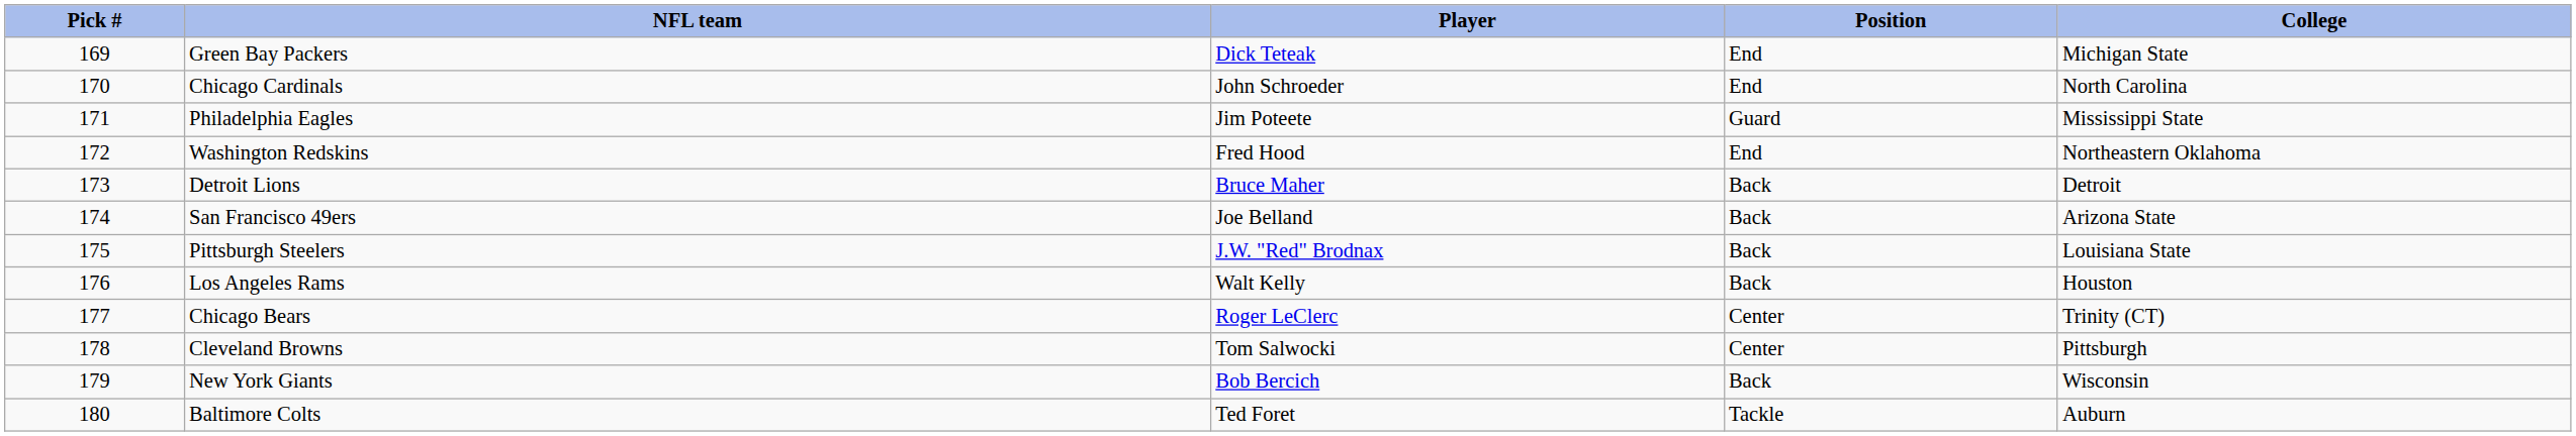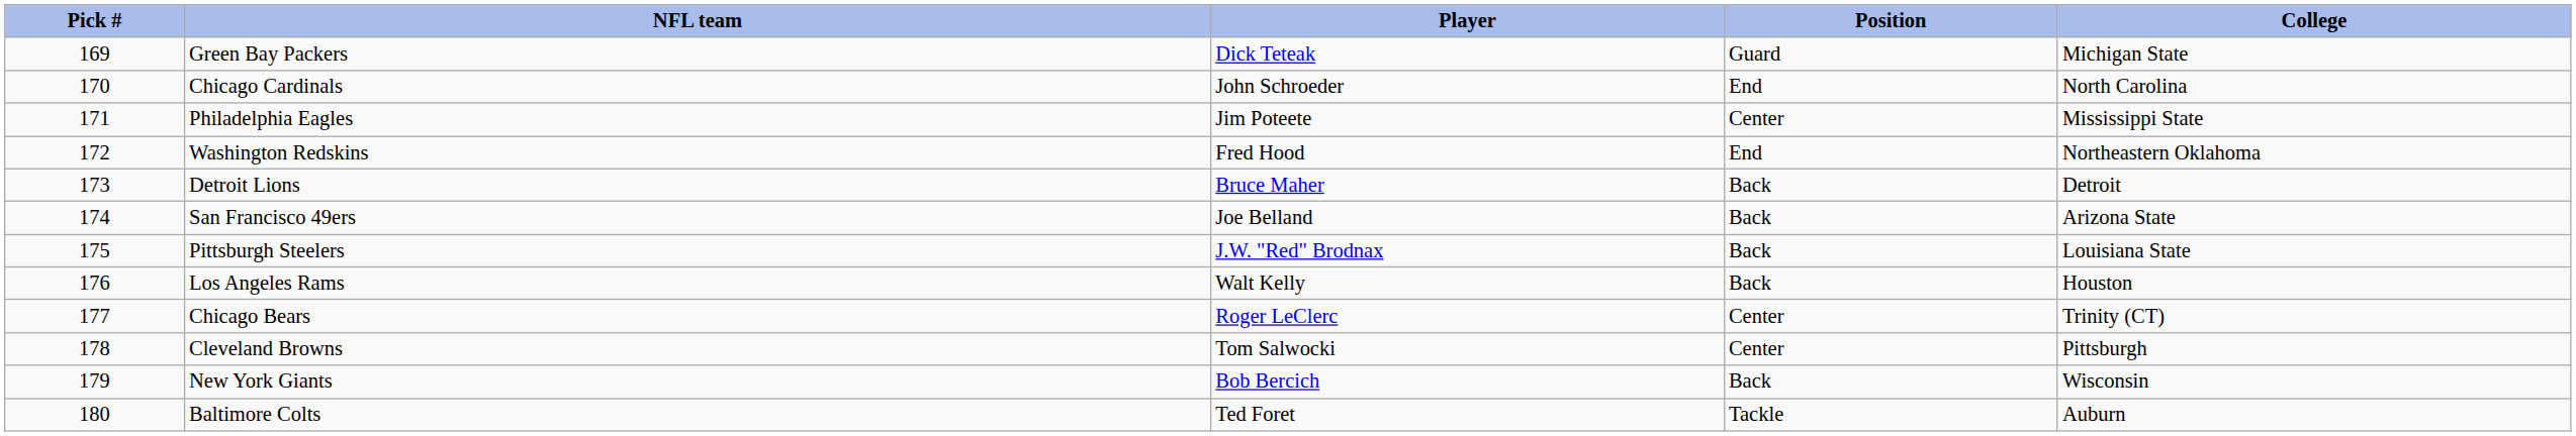Green Bay Packers | Position: End -> Guard
Philadelphia Eagles | Position: Guard -> Center
